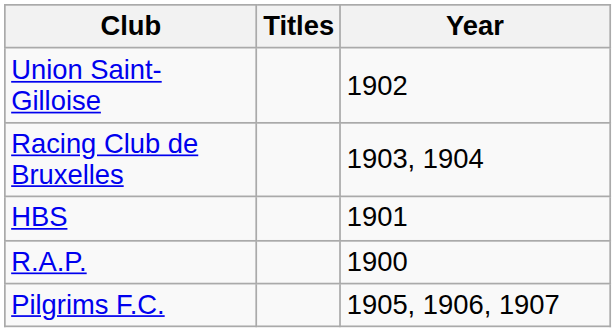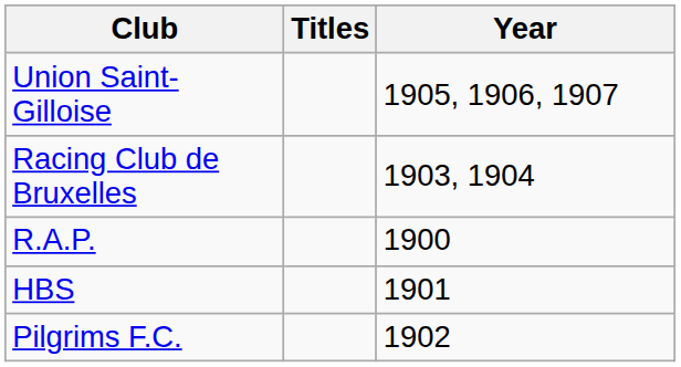Union Saint-Gilloise | Year: 1902 -> 1905, 1906, 1907
rows swapped: R.A.P. <-> HBS
Pilgrims F.C. | Year: 1905, 1906, 1907 -> 1902
